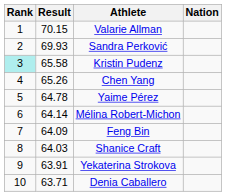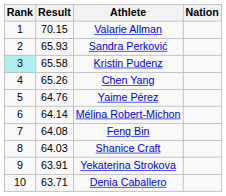Sandra Perković | Result: 69.93 -> 65.93
Yaime Pérez | Result: 64.78 -> 64.76
Feng Bin | Result: 64.09 -> 64.08
